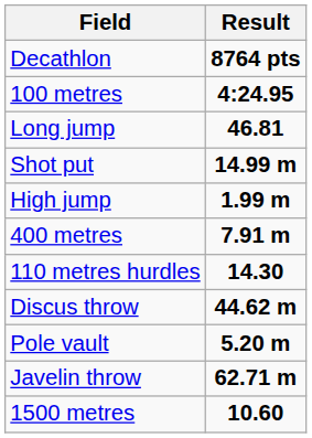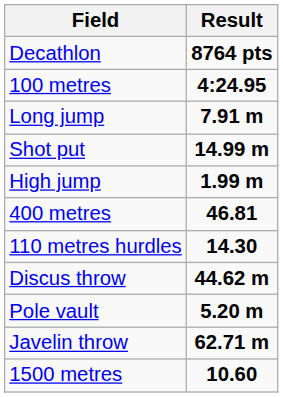Long jump | Result: 46.81 -> 7.91 m
400 metres | Result: 7.91 m -> 46.81
